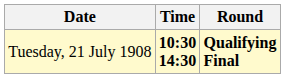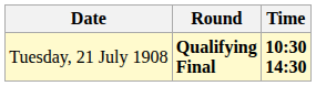columns swapped: Time <-> Round
